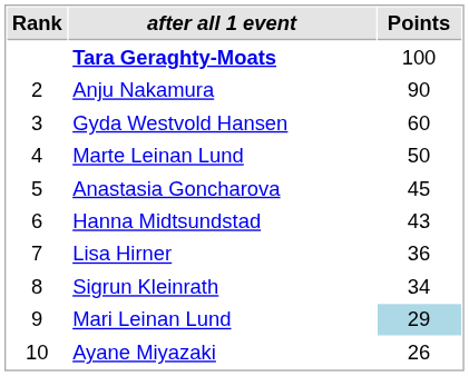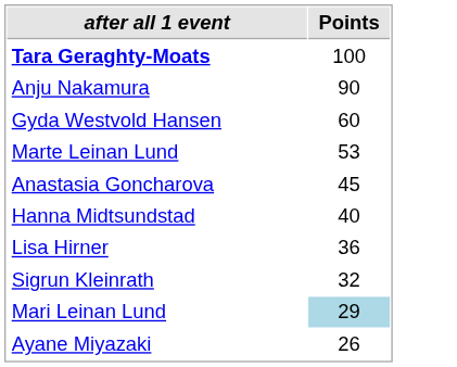- column: Rank | 2 | 3 | 4 | 5 | 6 | 7 | 8 | 9 | 10
Marte Leinan Lund | Points: 50 -> 53
Hanna Midtsundstad | Points: 43 -> 40
Sigrun Kleinrath | Points: 34 -> 32
